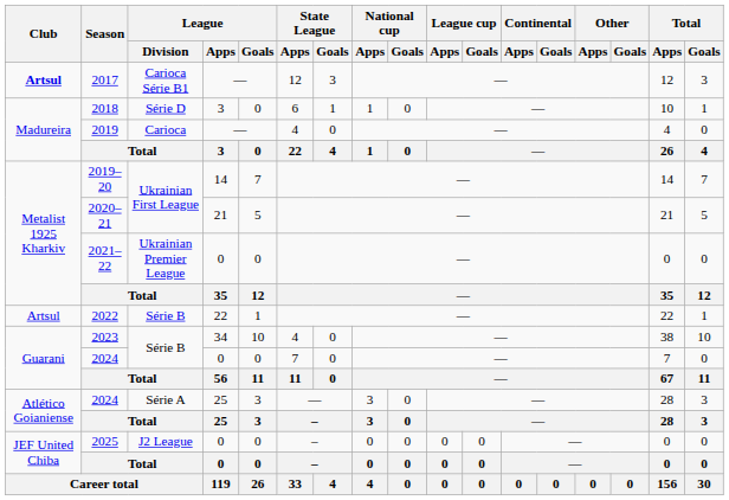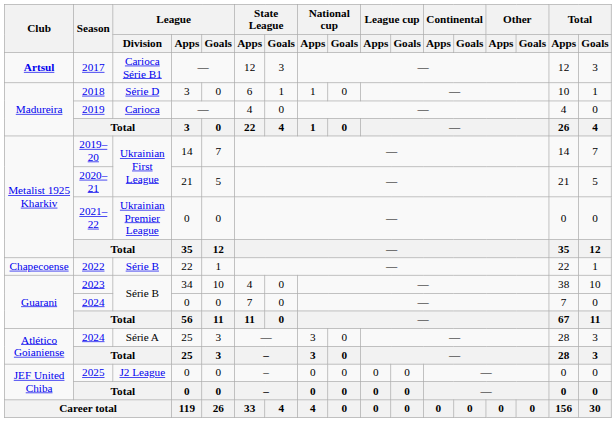2022 | Club: Artsul -> Chapecoense
